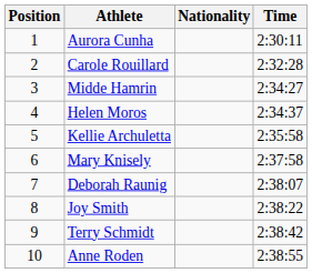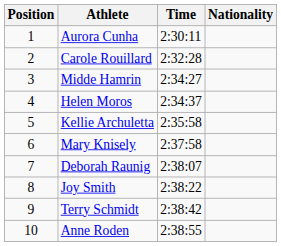columns swapped: Nationality <-> Time
